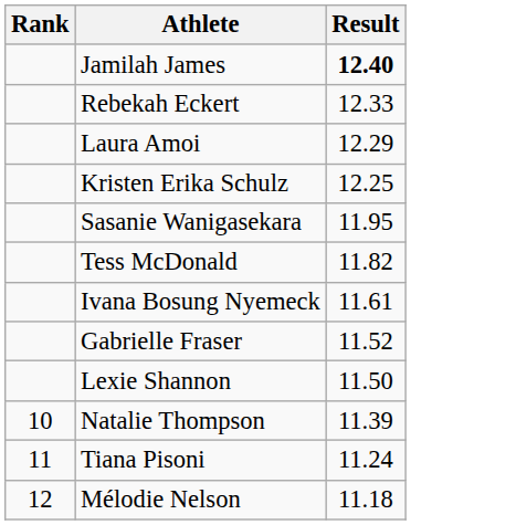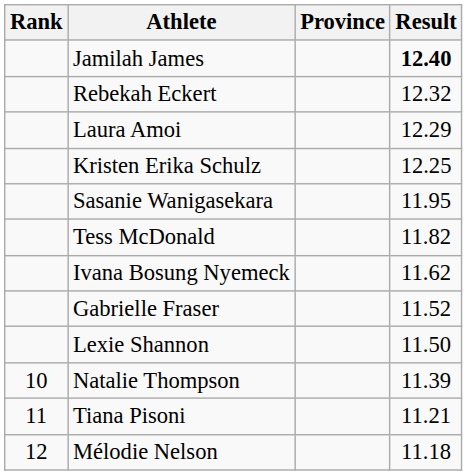+ column: Province
Rebekah Eckert | Result: 12.33 -> 12.32
Ivana Bosung Nyemeck | Result: 11.61 -> 11.62
Tiana Pisoni | Result: 11.24 -> 11.21
